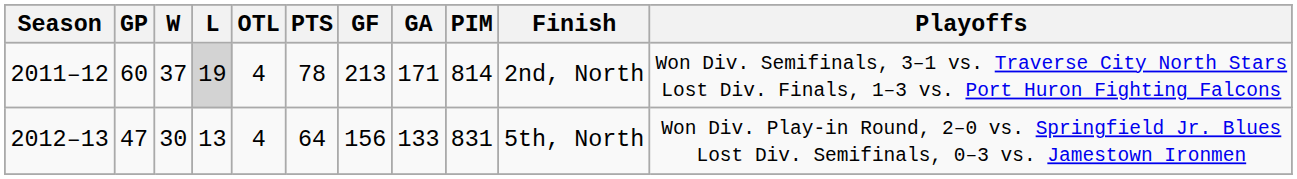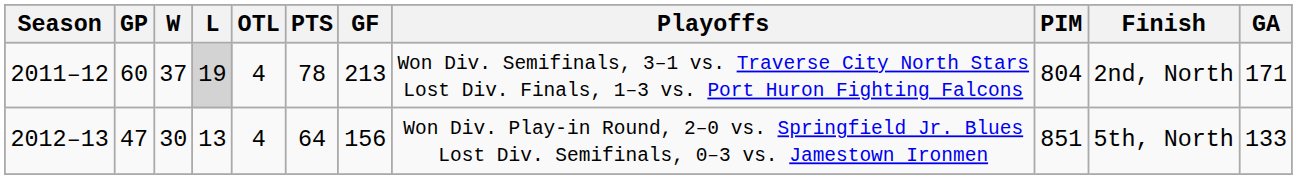columns swapped: GA <-> Playoffs
2011–12 | PIM: 814 -> 804
2012–13 | PIM: 831 -> 851
